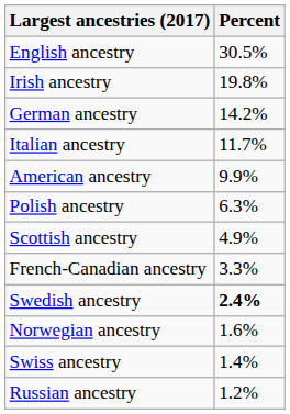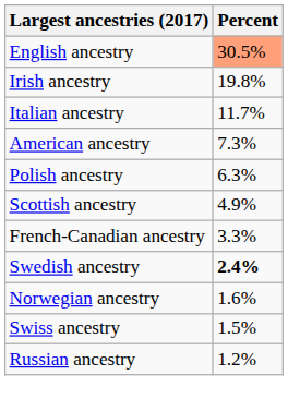English ancestry | Percent: no background -> lightsalmon background
- row: German ancestry | 14.2%
American ancestry | Percent: 9.9% -> 7.3%
Swiss ancestry | Percent: 1.4% -> 1.5%
